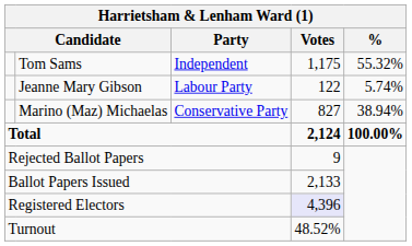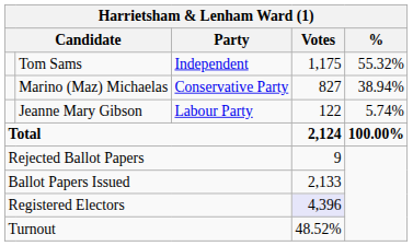rows swapped: Marino (Maz) Michaelas <-> Jeanne Mary Gibson
